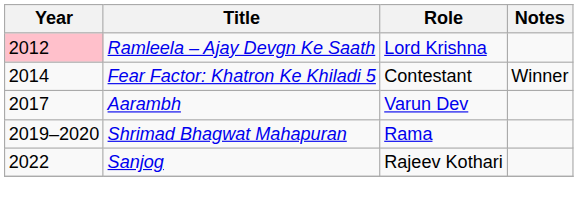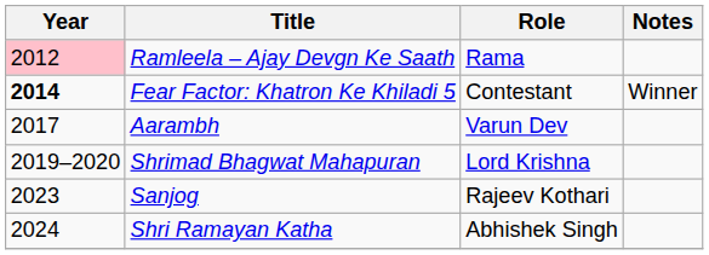Ramleela – Ajay Devgn Ke Saath | Role: Lord Krishna -> Rama
Fear Factor: Khatron Ke Khiladi 5 | Year: normal -> bold
Shrimad Bhagwat Mahapuran | Role: Rama -> Lord Krishna
Sanjog | Year: 2022 -> 2023
+ row: 2024 | Shri Ramayan Katha | Abhishek Singh
